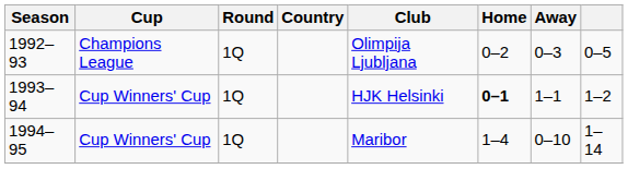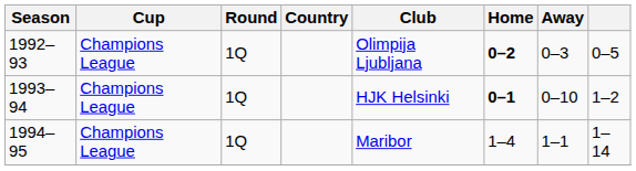1992–93 | Home: normal -> bold
1993–94 | Cup: Cup Winners' Cup -> Champions League
1993–94 | Away: 1–1 -> 0–10
1994–95 | Cup: Cup Winners' Cup -> Champions League
1994–95 | Away: 0–10 -> 1–1
